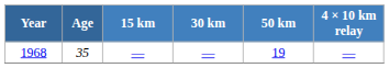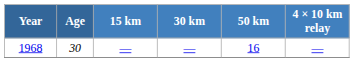1968 | Age: 35 -> 30
1968 | 50 km: 19 -> 16
